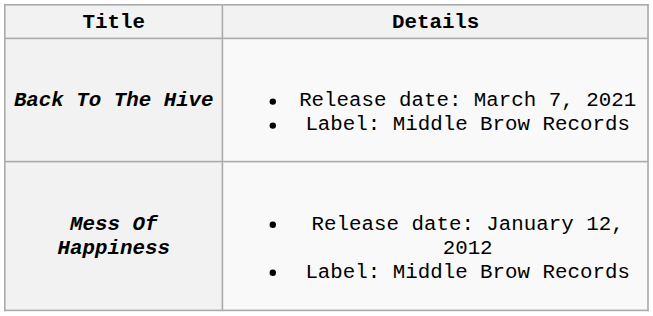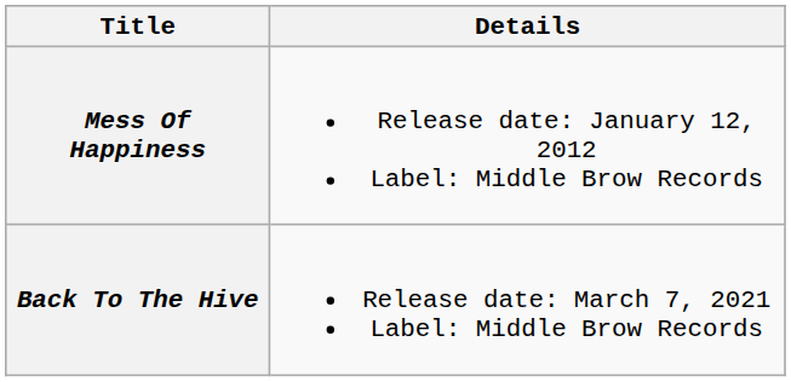rows swapped: Mess Of Happiness <-> Back To The Hive
